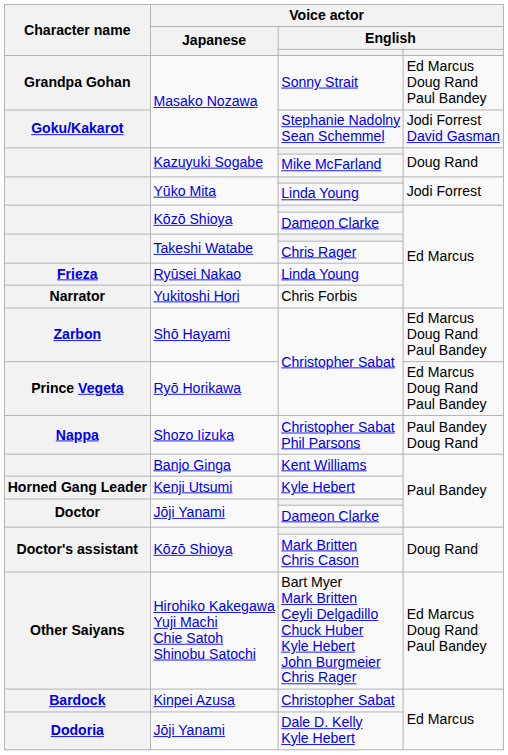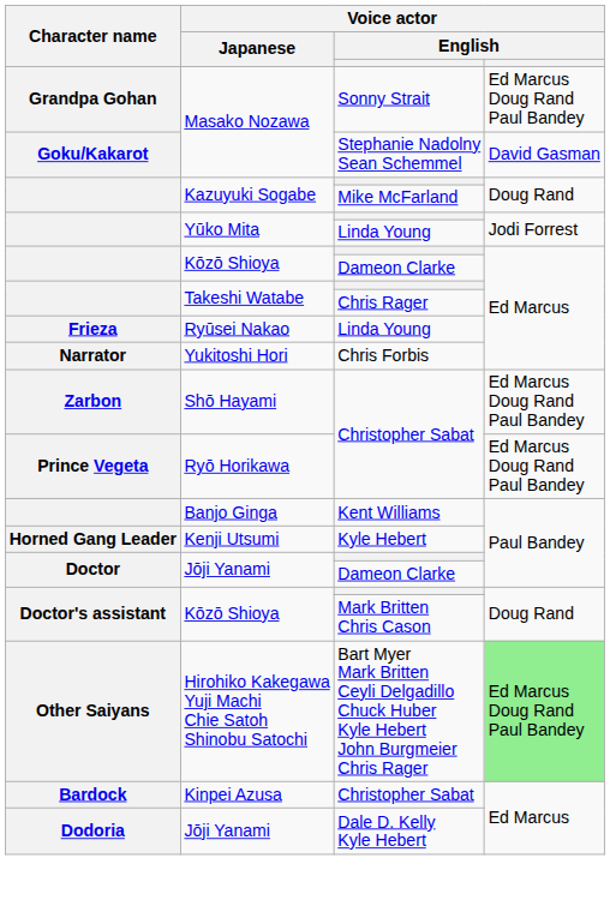Masako Nozawa / Stephanie Nadolny Sean Schemmel | column 4: Jodi Forrest David Gasman -> David Gasman
- row: Nappa | Shozo Iizuka | Christopher Sabat Phil Parsons | Paul Bandey Doug Rand
Hirohiko Kakegawa Yuji Machi Chie Satoh Shinobu Satochi | column 4: no background -> lightgreen background
